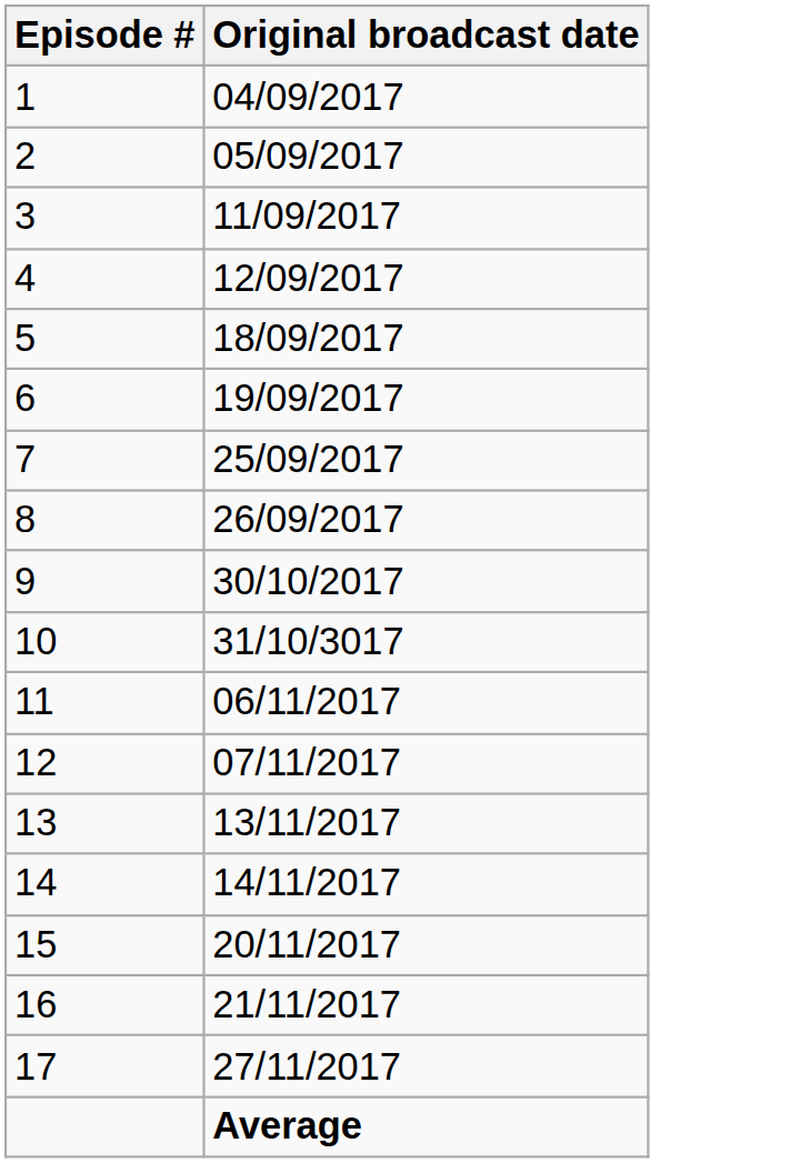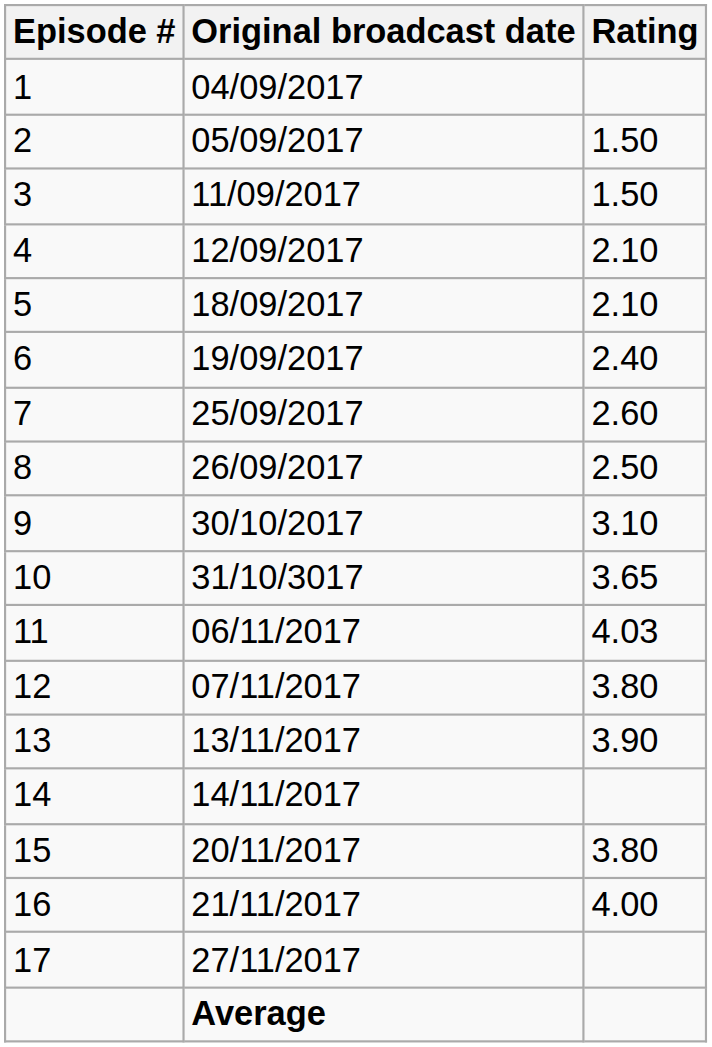+ column: Rating | 1.50 | 1.50 | 2.10 | 2.10 | 2.40 | 2.60 | 2.50 | 3.10 | 3.65 | 4.03 | 3.80 | 3.90 | 3.80 | 4.00
